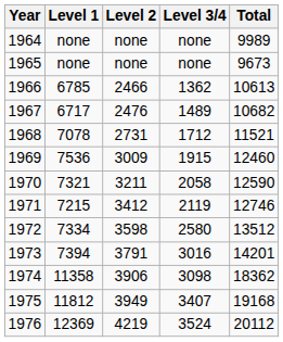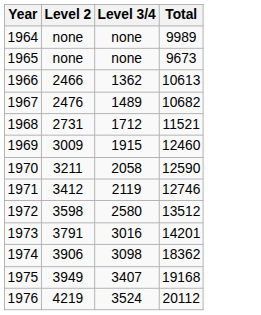- column: Level 1 | none | none | 6785 | 6717 | 7078 | 7536 | 7321 | 7215 | 7334 | 7394 | 11358 | 11812 | 12369
